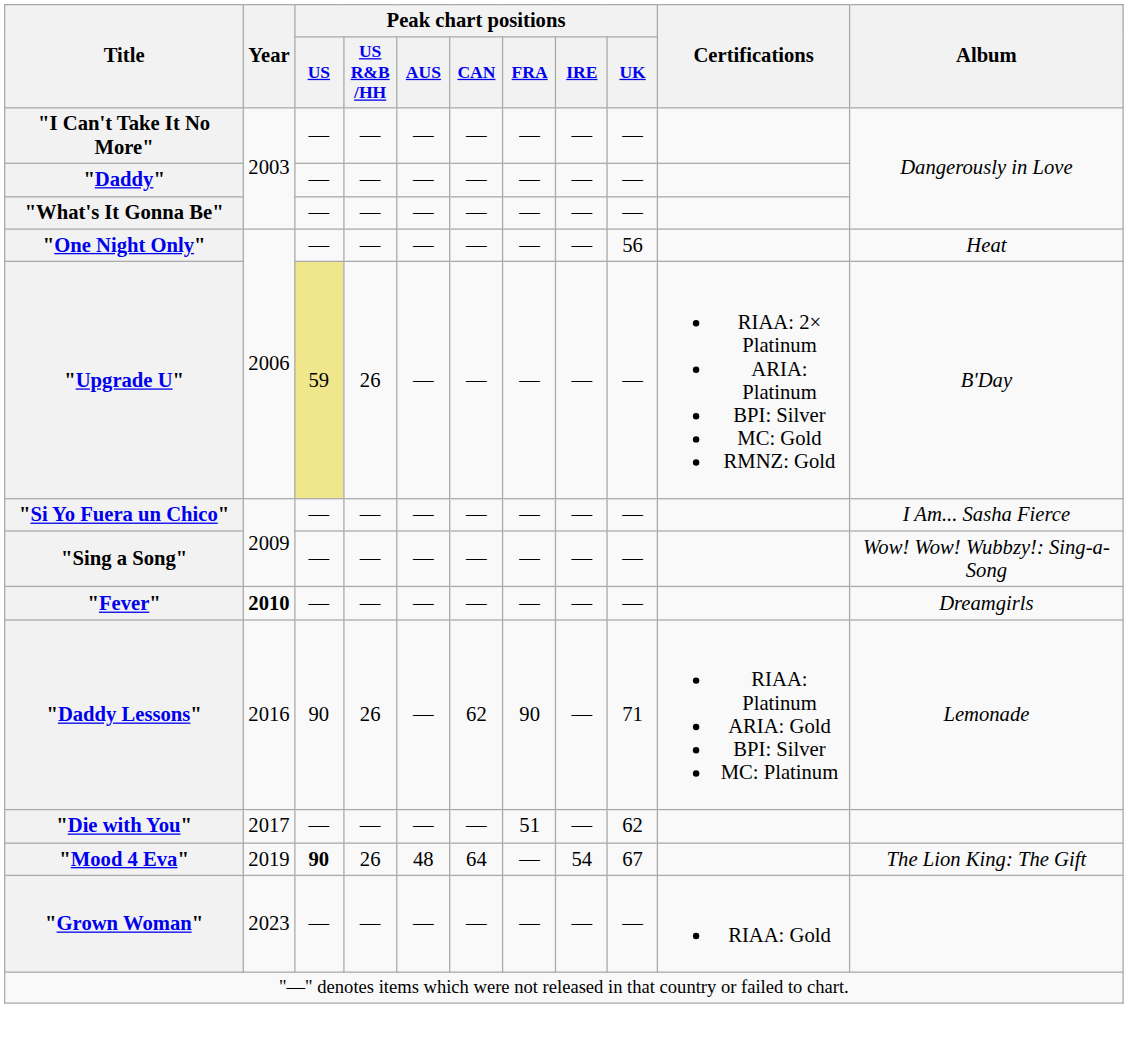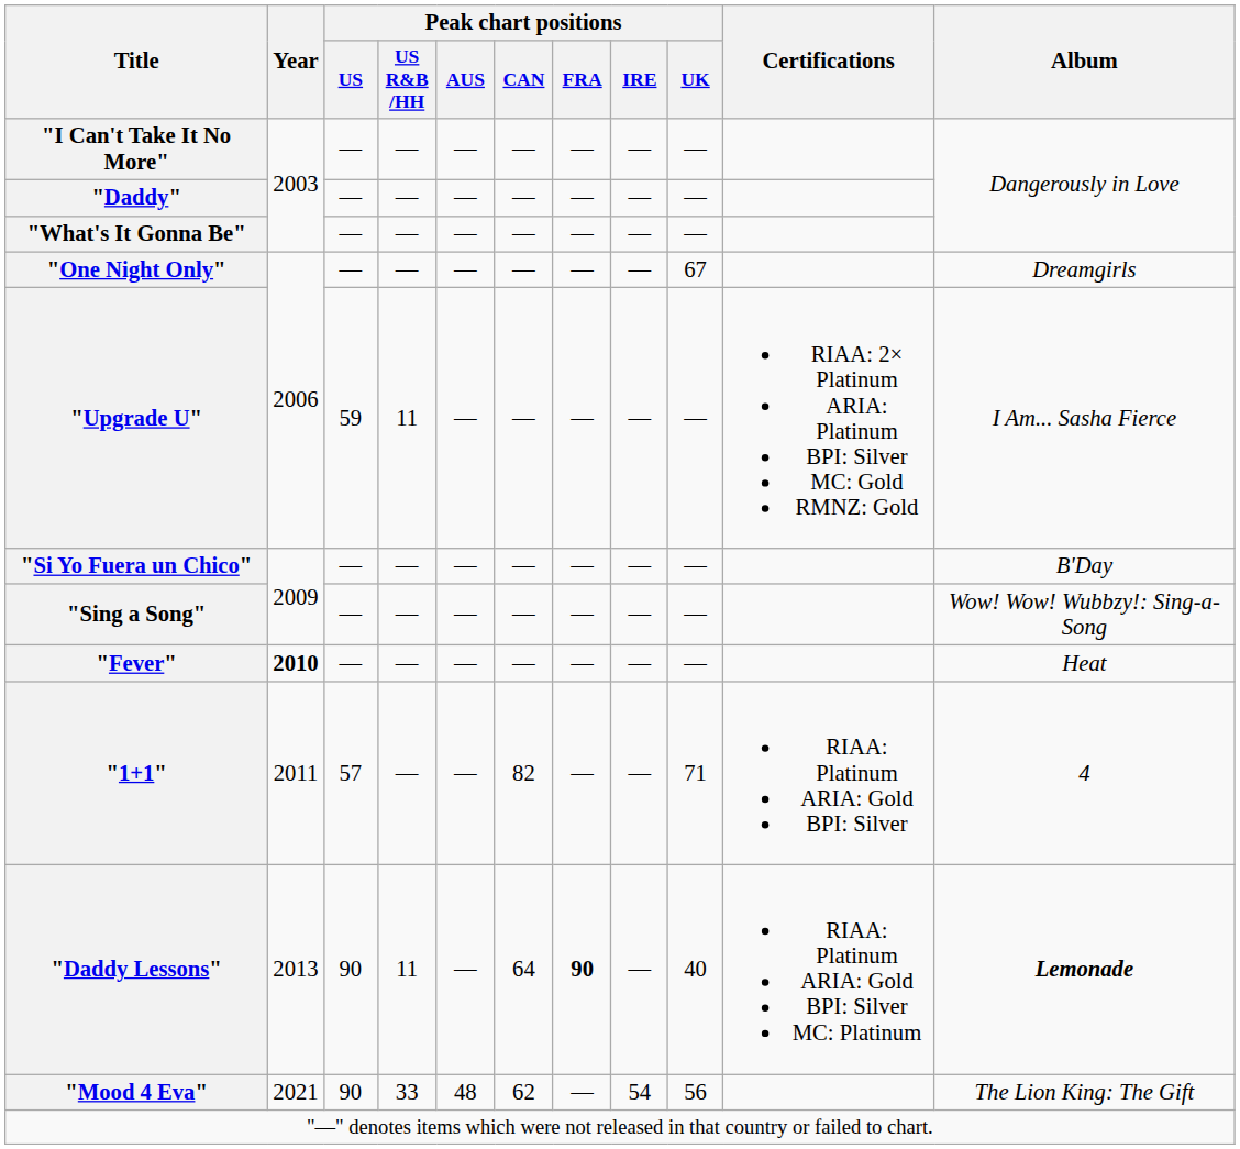"One Night Only" | Peak chart positions / UK: 56 -> 67
"One Night Only" | Album: Heat -> Dreamgirls
"Upgrade U" | Peak chart positions / US: khaki background -> no background
"Upgrade U" | Peak chart positions / US R&B /HH: 26 -> 11
"Upgrade U" | Album: B'Day -> I Am... Sasha Fierce
"Si Yo Fuera un Chico" | Album: I Am... Sasha Fierce -> B'Day
"Fever" | Album: Dreamgirls -> Heat
+ row: "1+1" | 2011 | 57 | — | — | 82 | — | — | 71 | RIAA: Platinum ARIA: Gold BPI: Silver | 4
"Daddy Lessons" | Year: 2016 -> 2013
"Daddy Lessons" | Peak chart positions / US R&B /HH: 26 -> 11
"Daddy Lessons" | Peak chart positions / CAN: 62 -> 64
"Daddy Lessons" | Peak chart positions / FRA: normal -> bold
"Daddy Lessons" | Peak chart positions / UK: 71 -> 40
"Daddy Lessons" | Album: normal -> bold
- row: "Die with You" | 2017 | — | — | — | — | 51 | — | 62
"Mood 4 Eva" | Year: 2019 -> 2021
"Mood 4 Eva" | Peak chart positions / US: bold -> normal
"Mood 4 Eva" | Peak chart positions / US R&B /HH: 26 -> 33
"Mood 4 Eva" | Peak chart positions / CAN: 64 -> 62
"Mood 4 Eva" | Peak chart positions / UK: 67 -> 56
- row: "Grown Woman" | 2023 | — | — | — | — | — | — | — | RIAA: Gold
